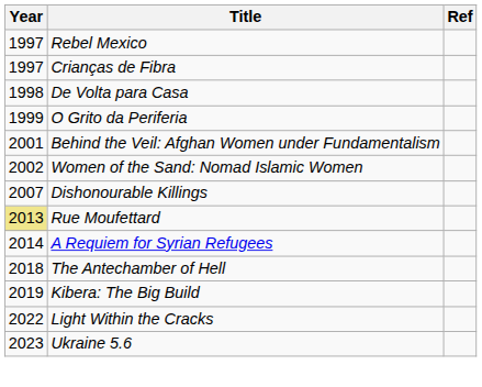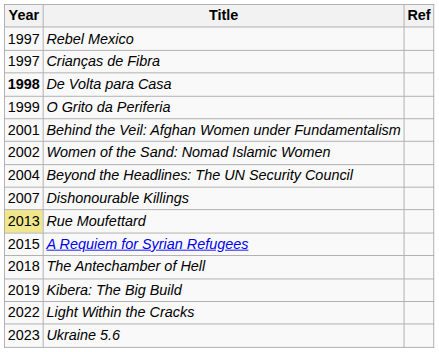De Volta para Casa | Year: normal -> bold
+ row: 2004 | Beyond the Headlines: The UN Security Council
A Requiem for Syrian Refugees | Year: 2014 -> 2015
